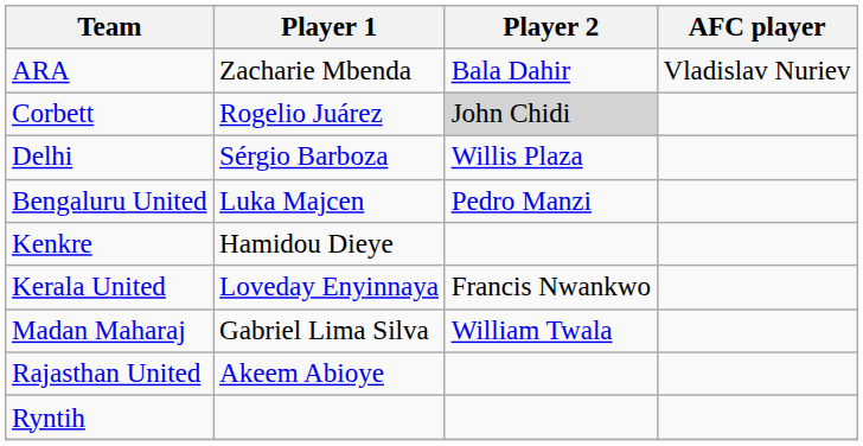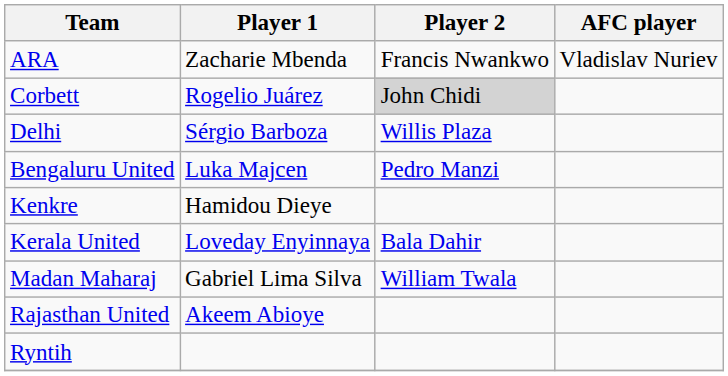ARA | Player 2: Bala Dahir -> Francis Nwankwo
Kerala United | Player 2: Francis Nwankwo -> Bala Dahir
